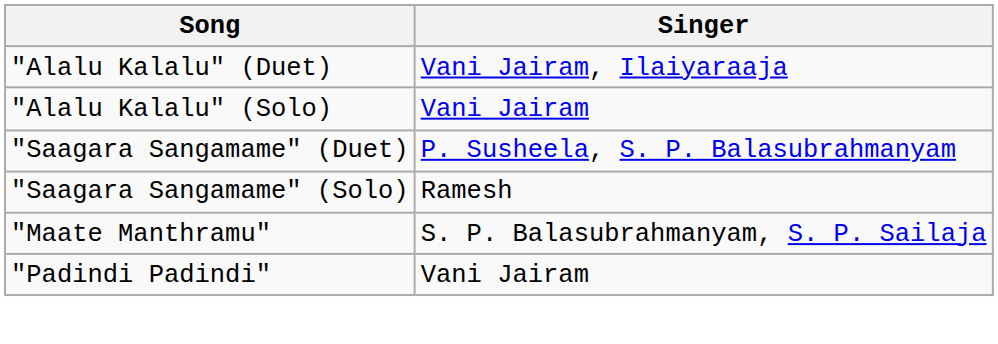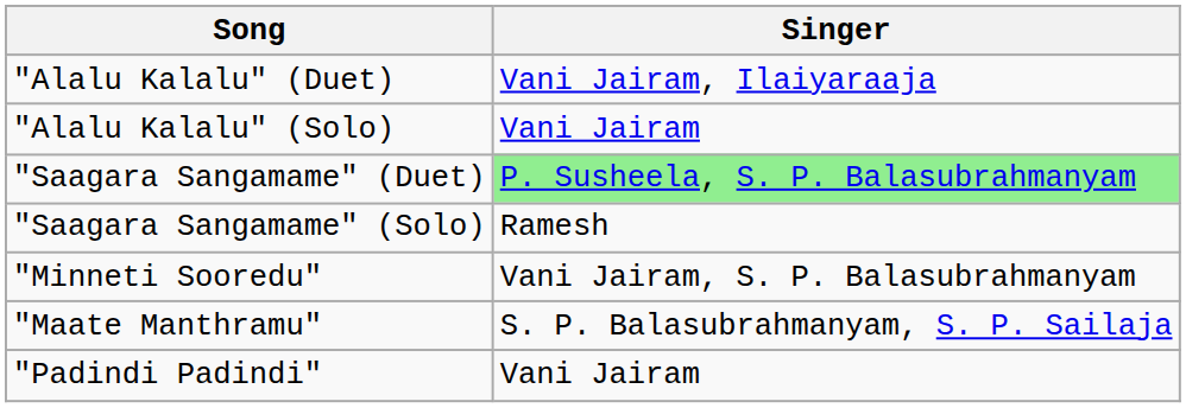"Saagara Sangamame" (Duet) | Singer: no background -> lightgreen background
+ row: "Minneti Sooredu" | Vani Jairam, S. P. Balasubrahmanyam
